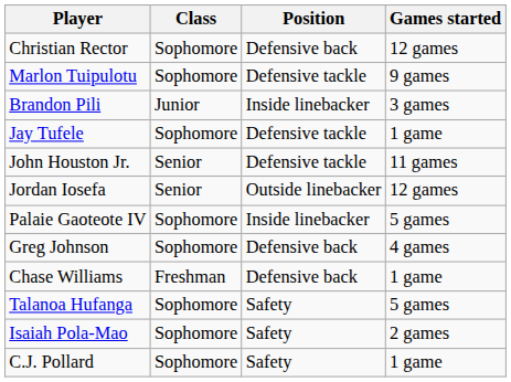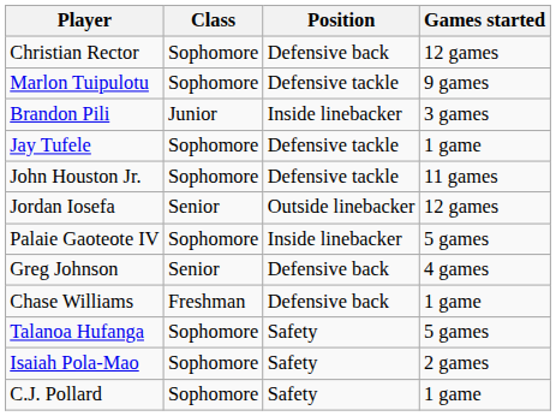John Houston Jr. | Class: Senior -> Sophomore
Greg Johnson | Class: Sophomore -> Senior
